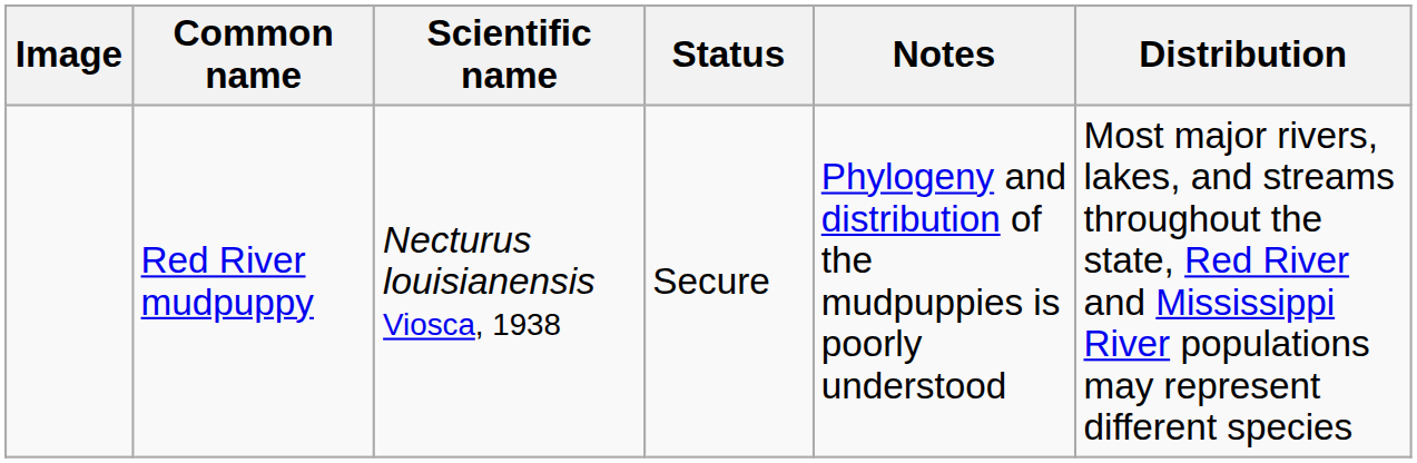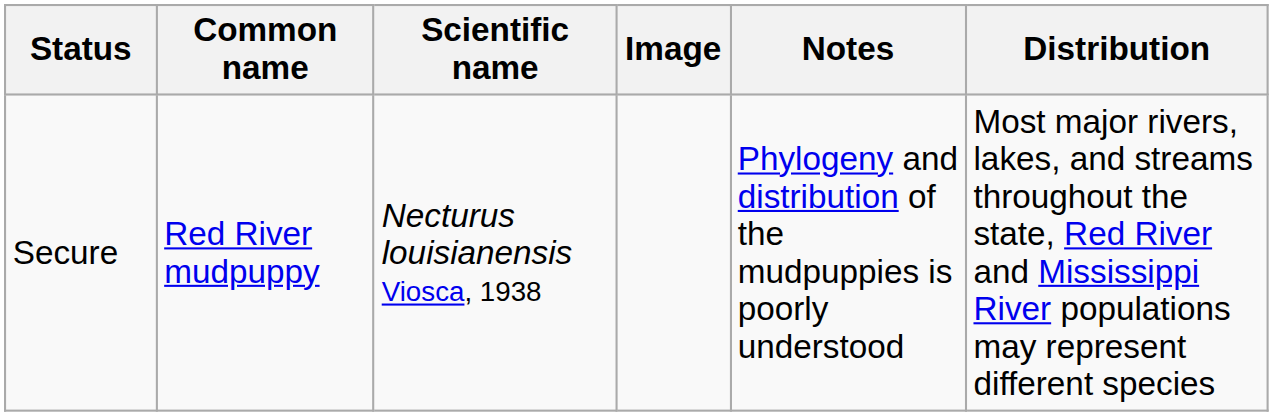columns swapped: Image <-> Status
